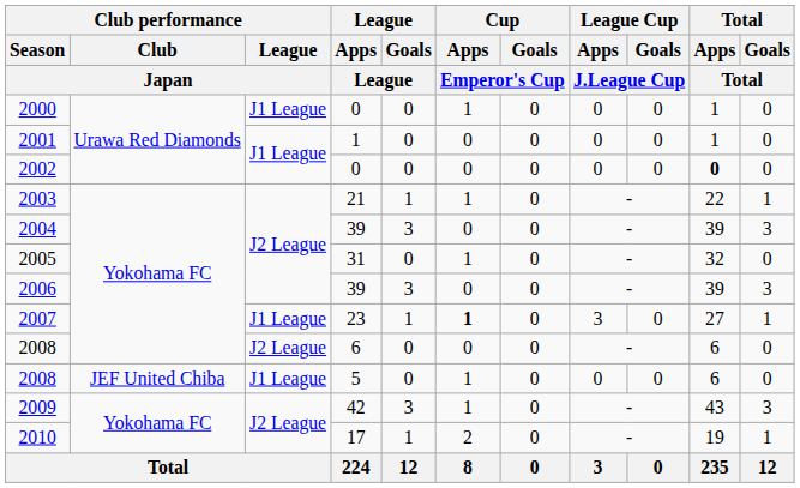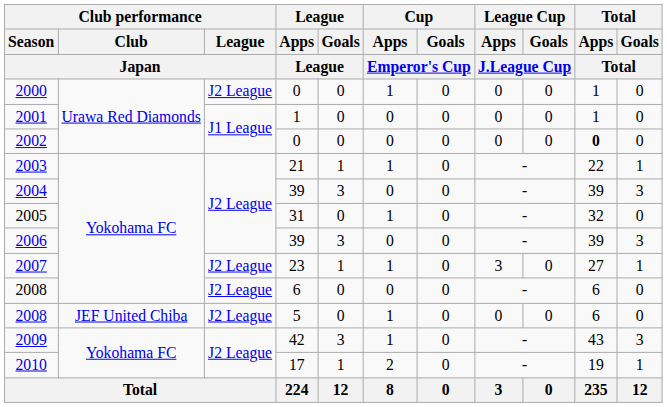2000 | Club performance / League / Japan: J1 League -> J2 League
2007 | Club performance / League / Japan: J1 League -> J2 League
2007 | Cup / Apps / Emperor's Cup: bold -> normal
2008 / 5 | Club performance / League / Japan: J1 League -> J2 League
